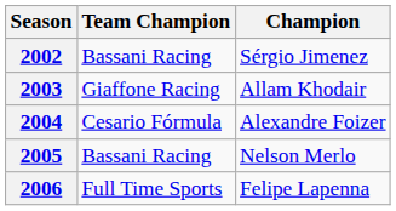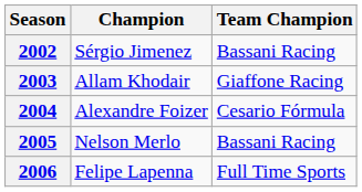columns swapped: Champion <-> Team Champion
